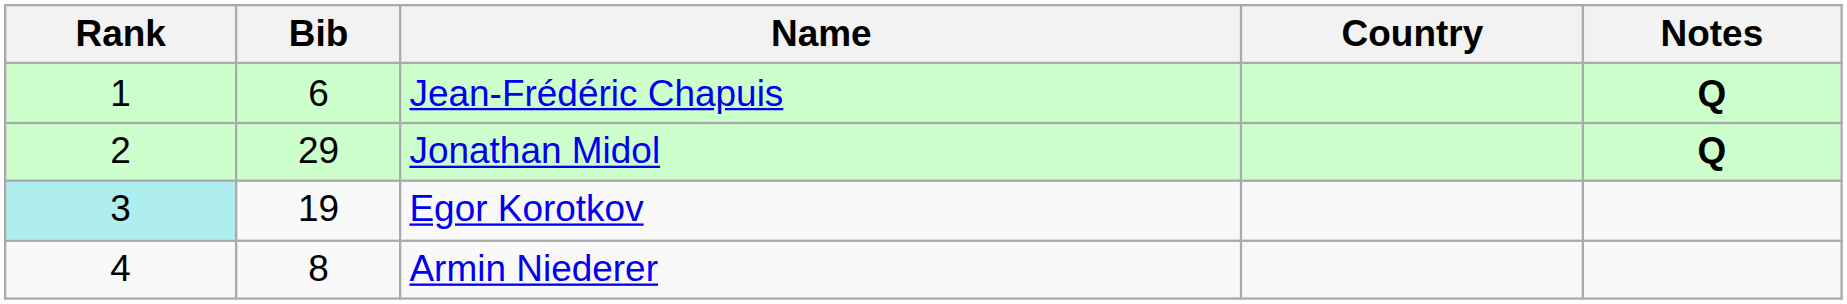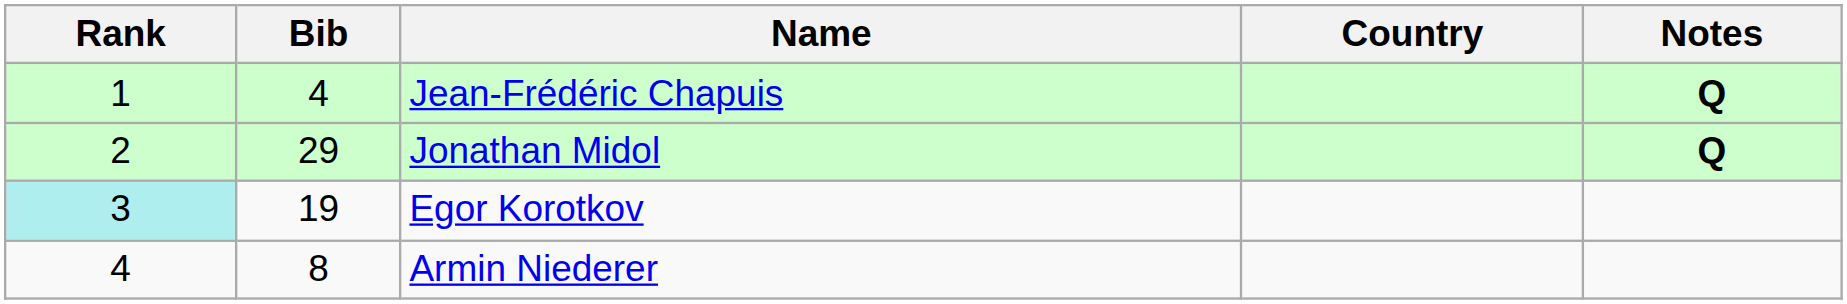Jean-Frédéric Chapuis | Bib: 6 -> 4
